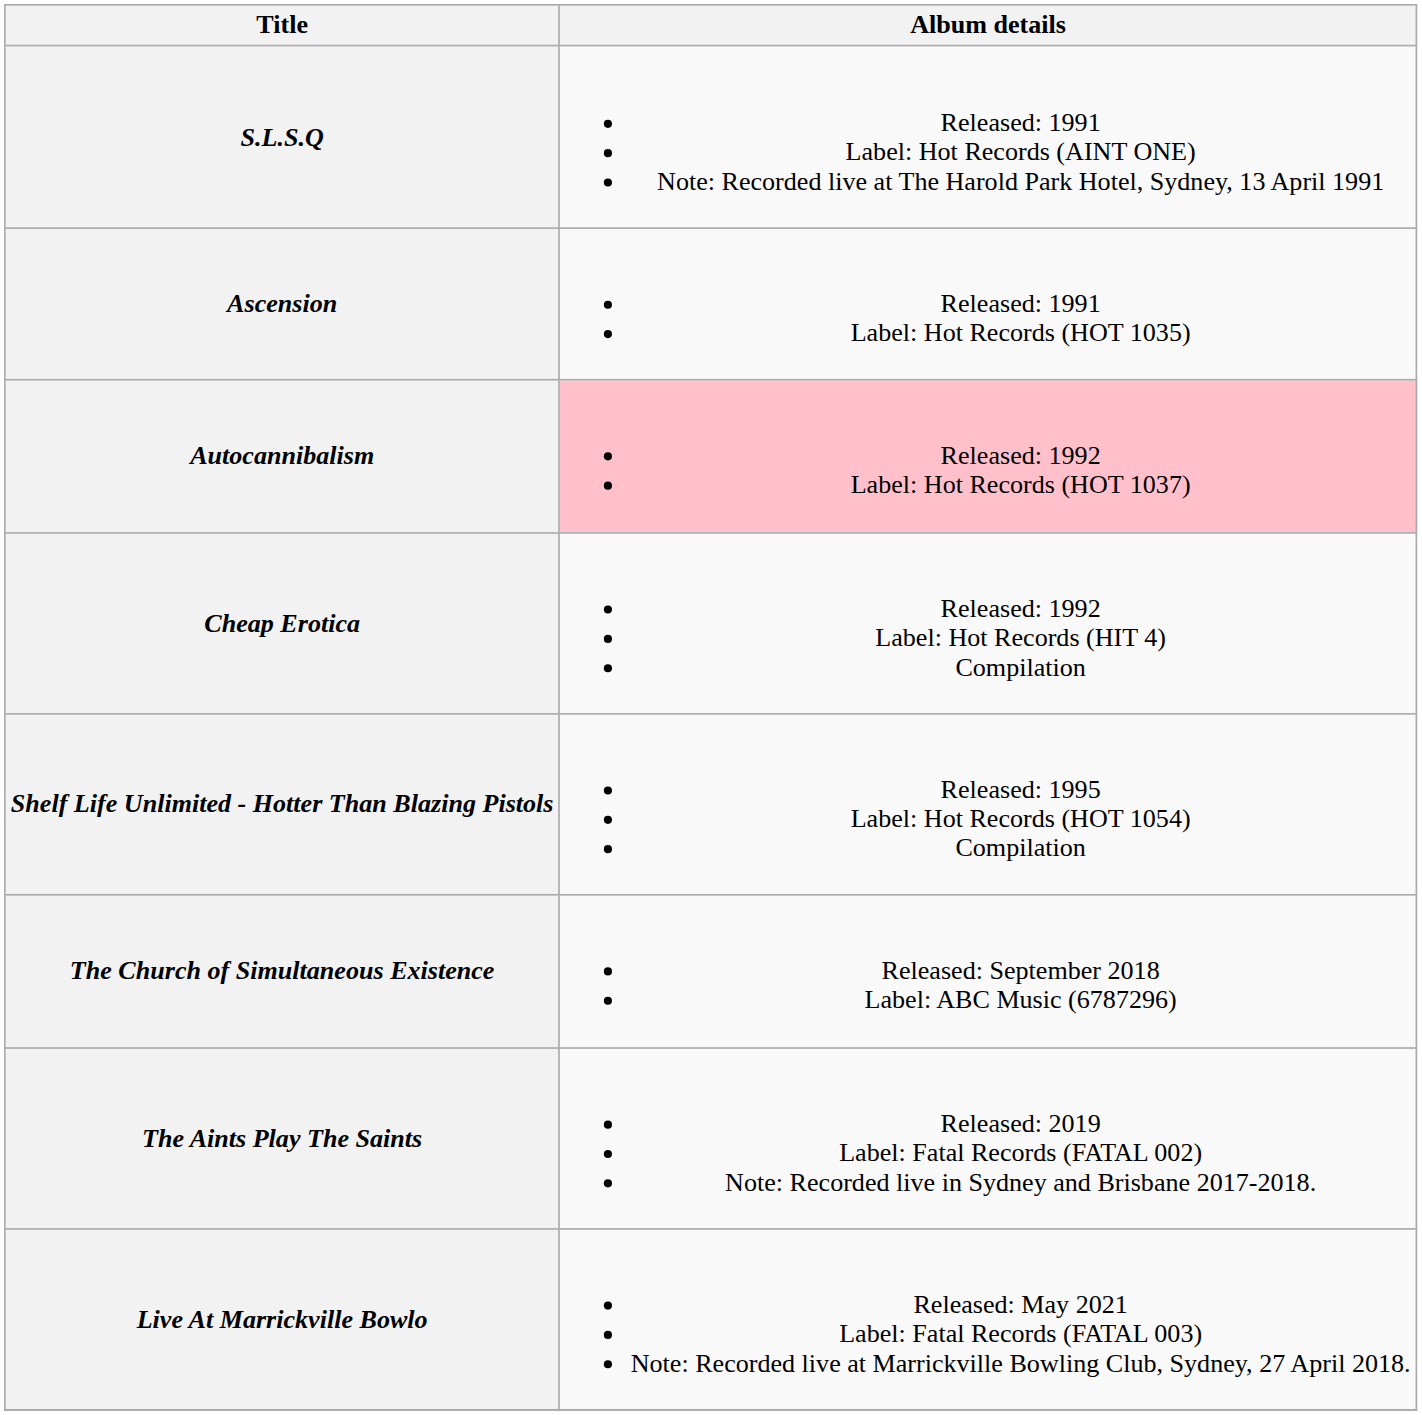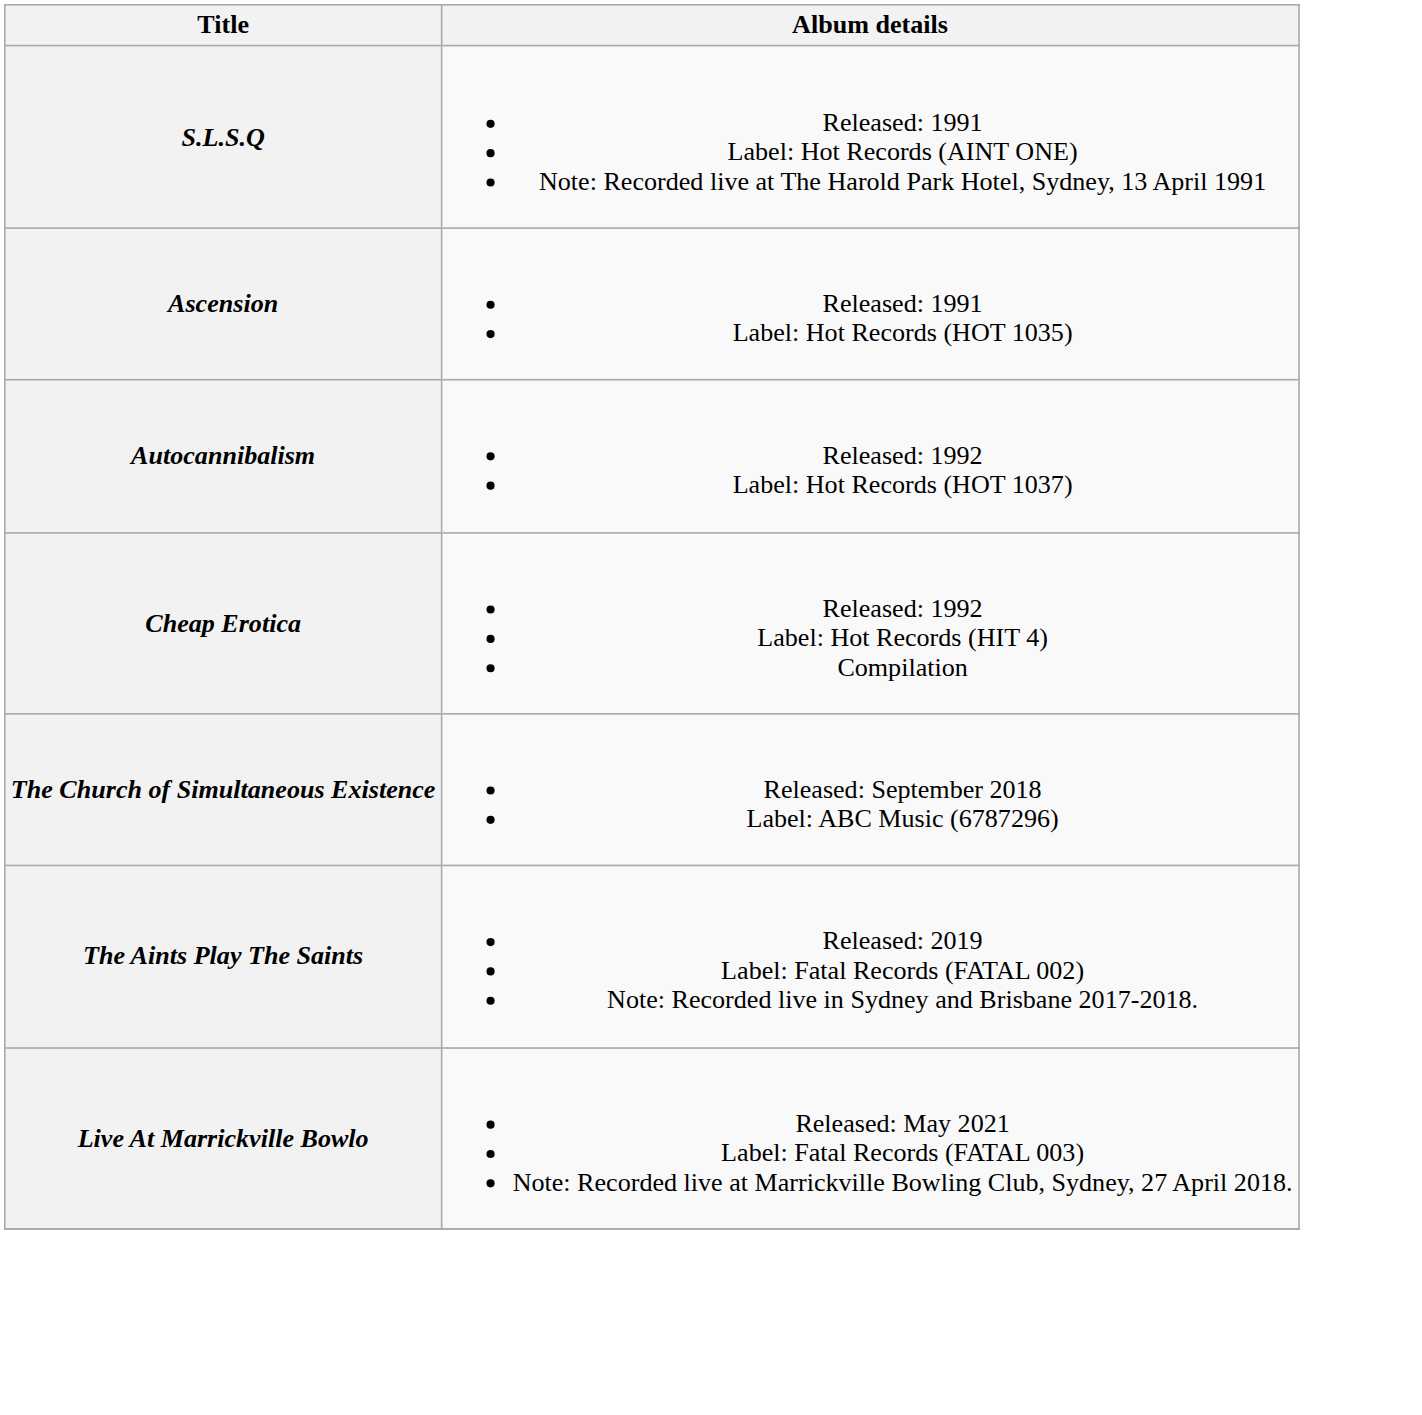Autocannibalism | Album details: pink background -> no background
- row: Shelf Life Unlimited - Hotter Than Blazing Pistols | Released: 1995 Label: Hot Records (HOT 1054) Compilation
